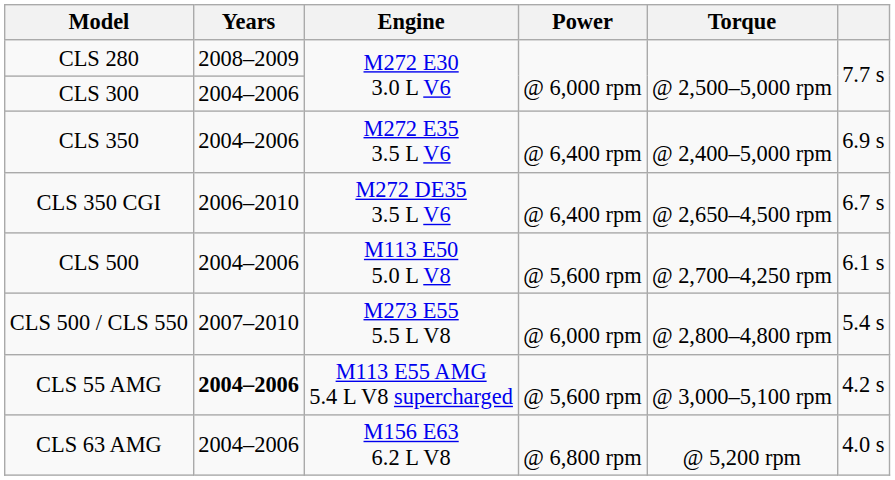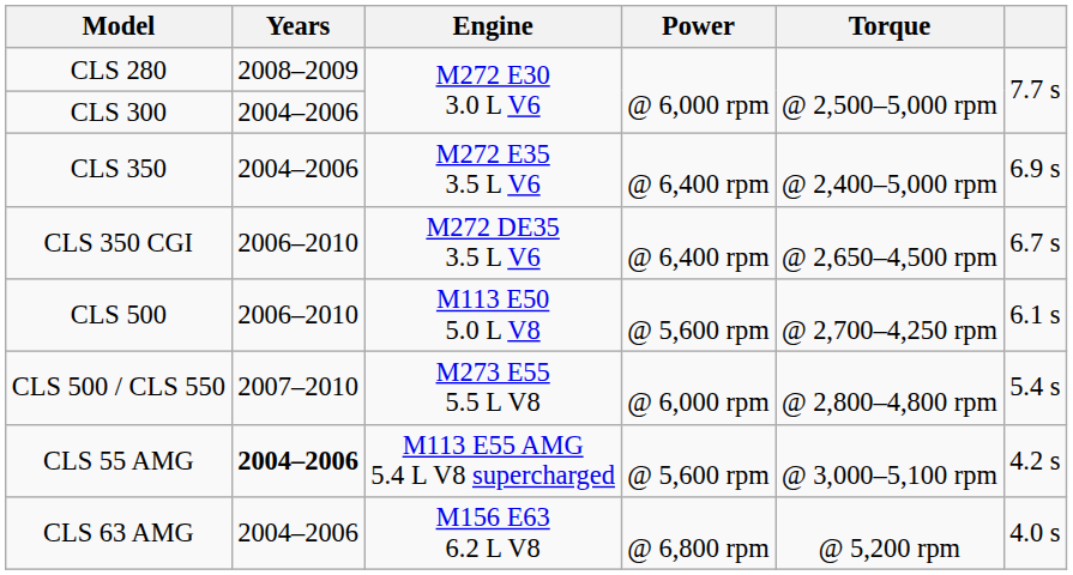CLS 500 | Years: 2004–2006 -> 2006–2010
